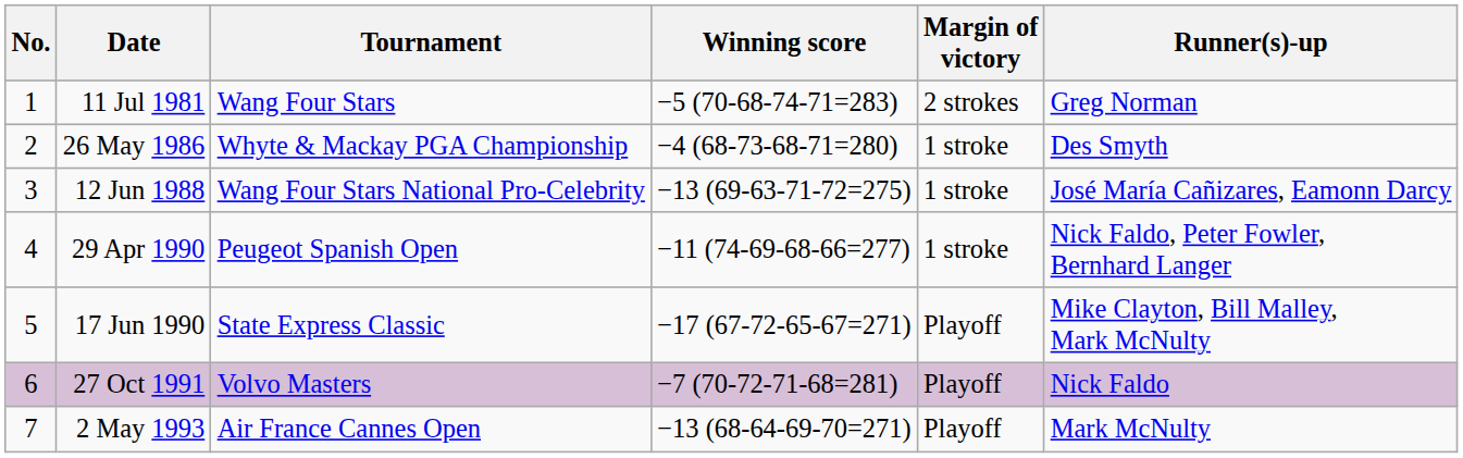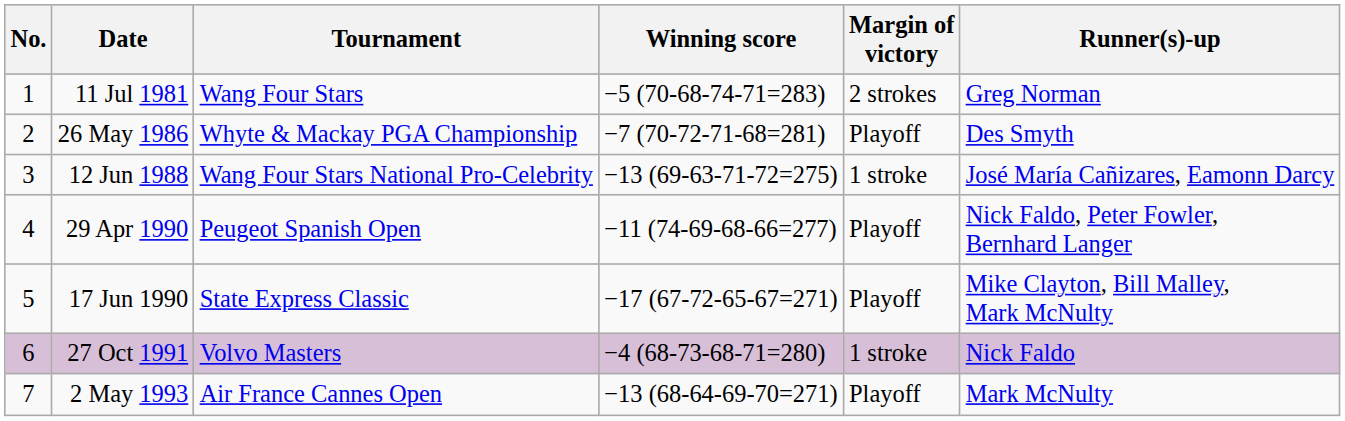26 May 1986 | Winning score: −4 (68-73-68-71=280) -> −7 (70-72-71-68=281)
26 May 1986 | Margin of victory: 1 stroke -> Playoff
29 Apr 1990 | Margin of victory: 1 stroke -> Playoff
27 Oct 1991 | Winning score: −7 (70-72-71-68=281) -> −4 (68-73-68-71=280)
27 Oct 1991 | Margin of victory: Playoff -> 1 stroke
